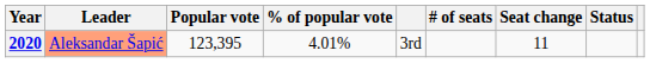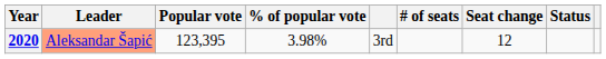2020 | % of popular vote: 4.01% -> 3.98%
2020 | Seat change: 11 -> 12
